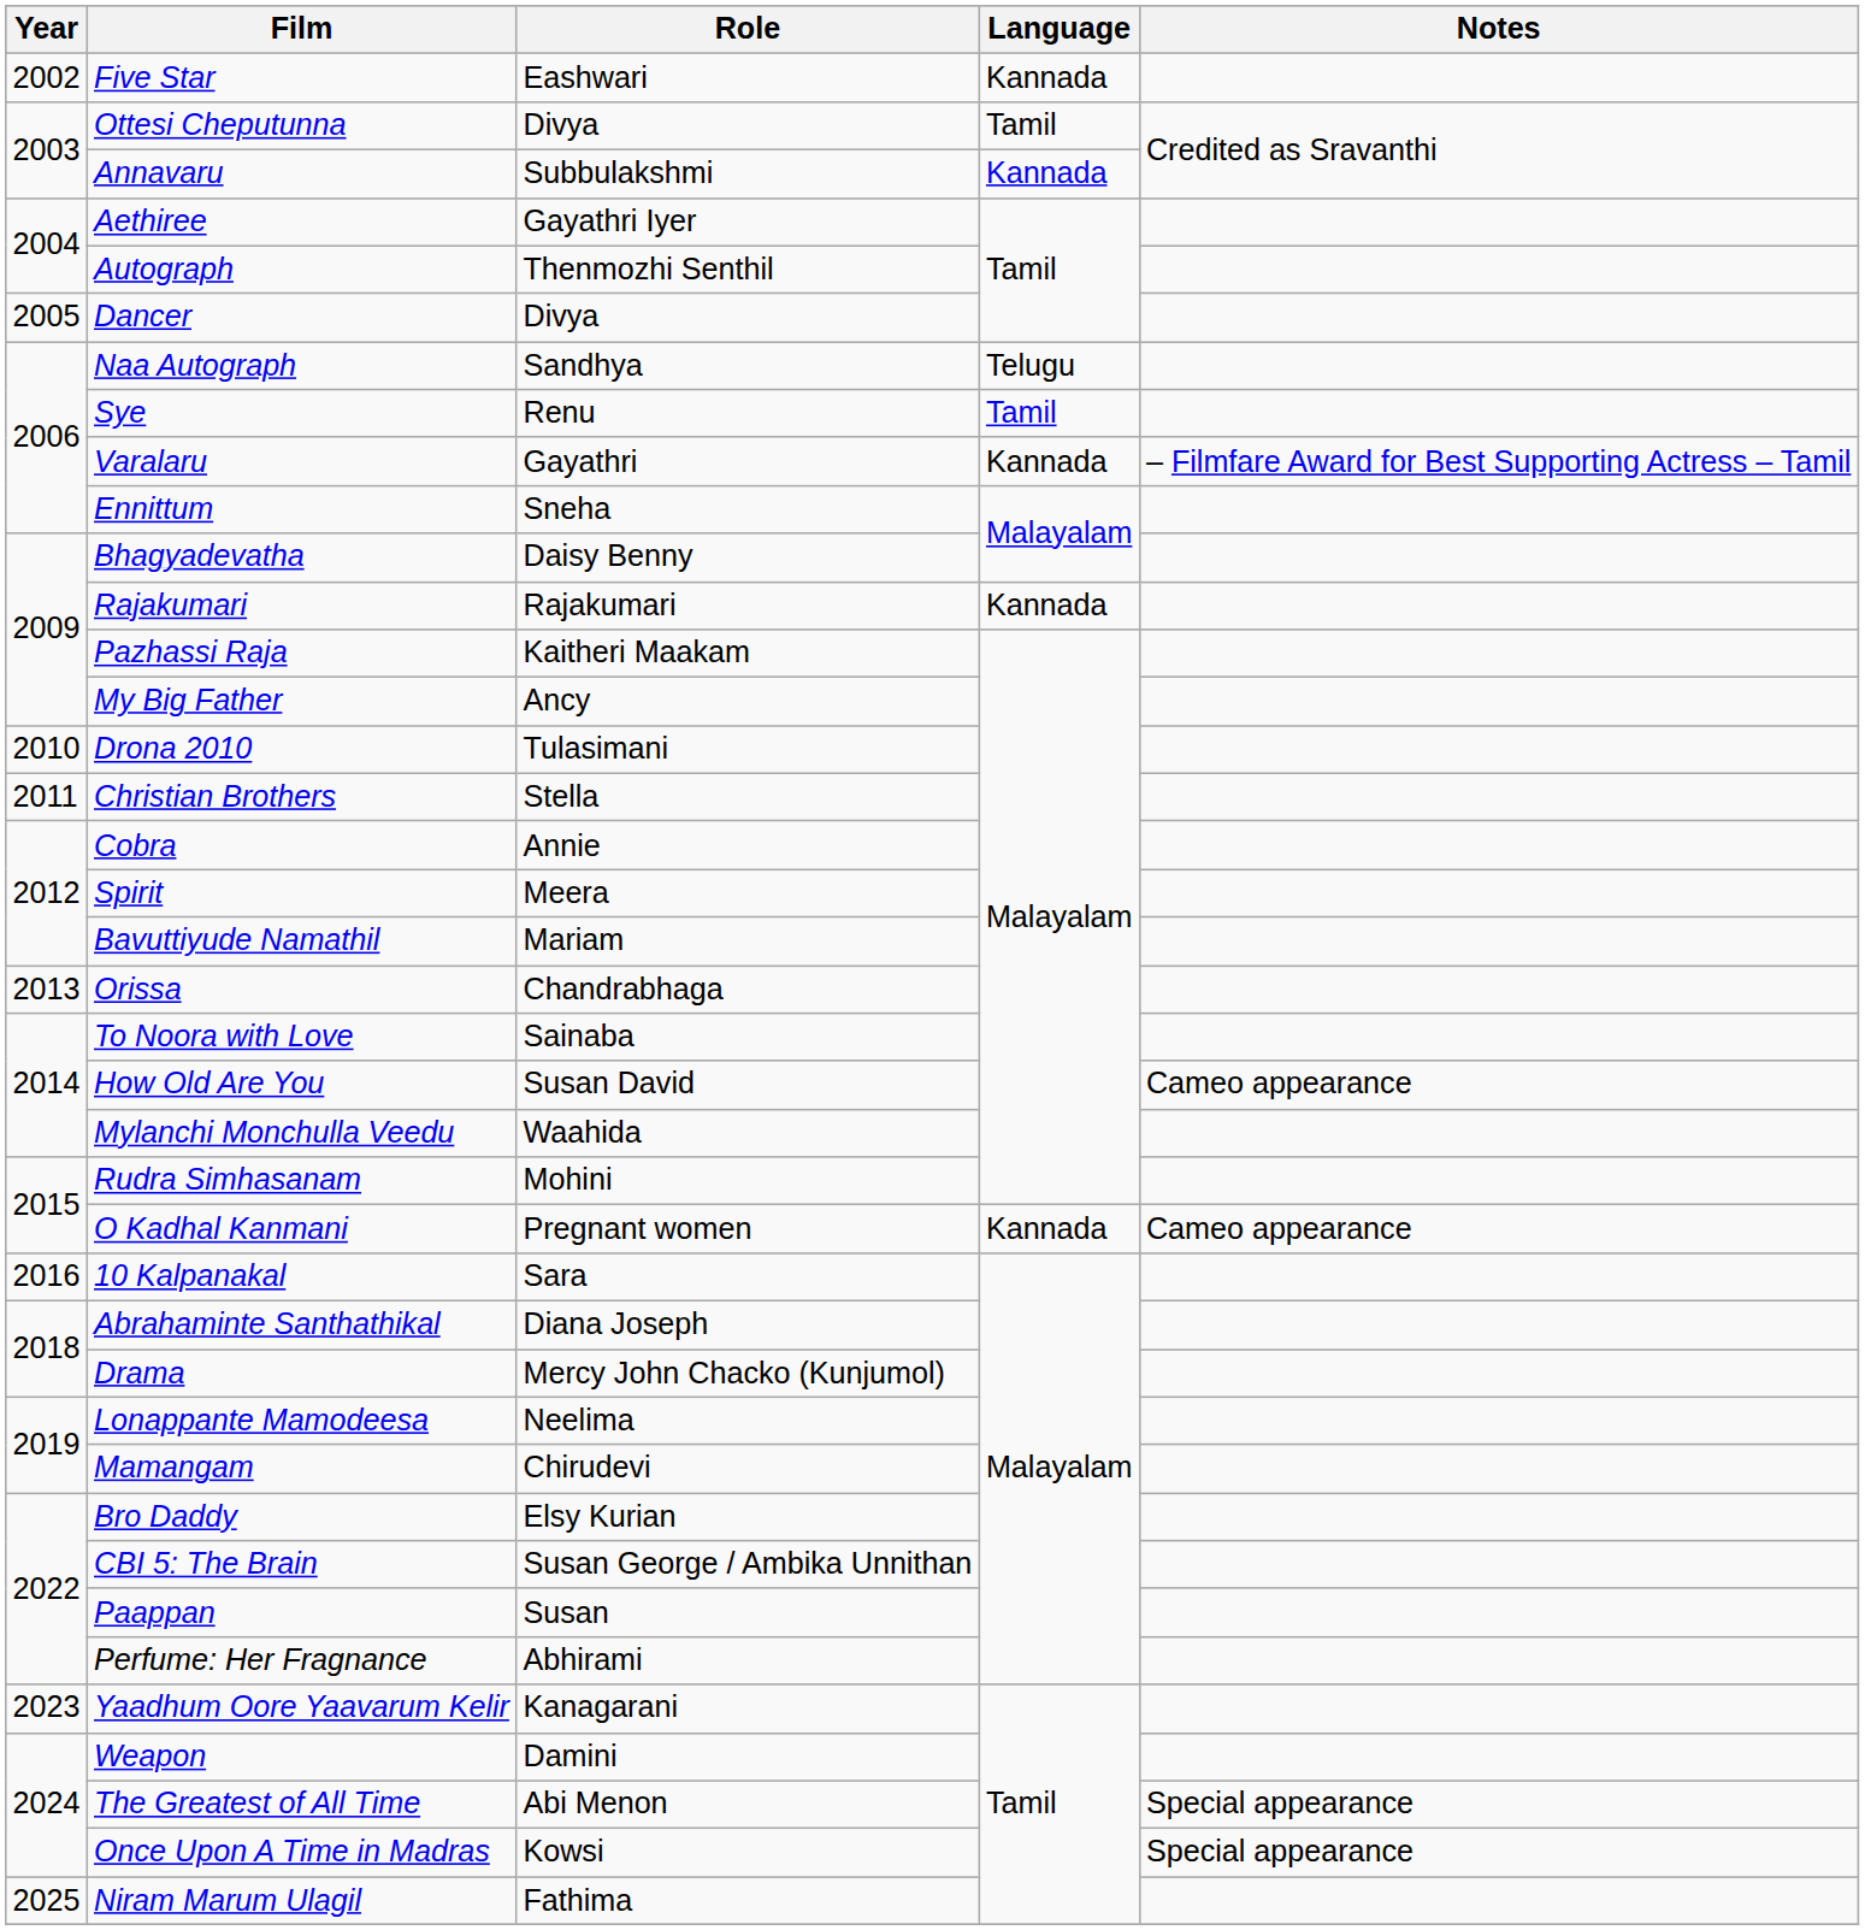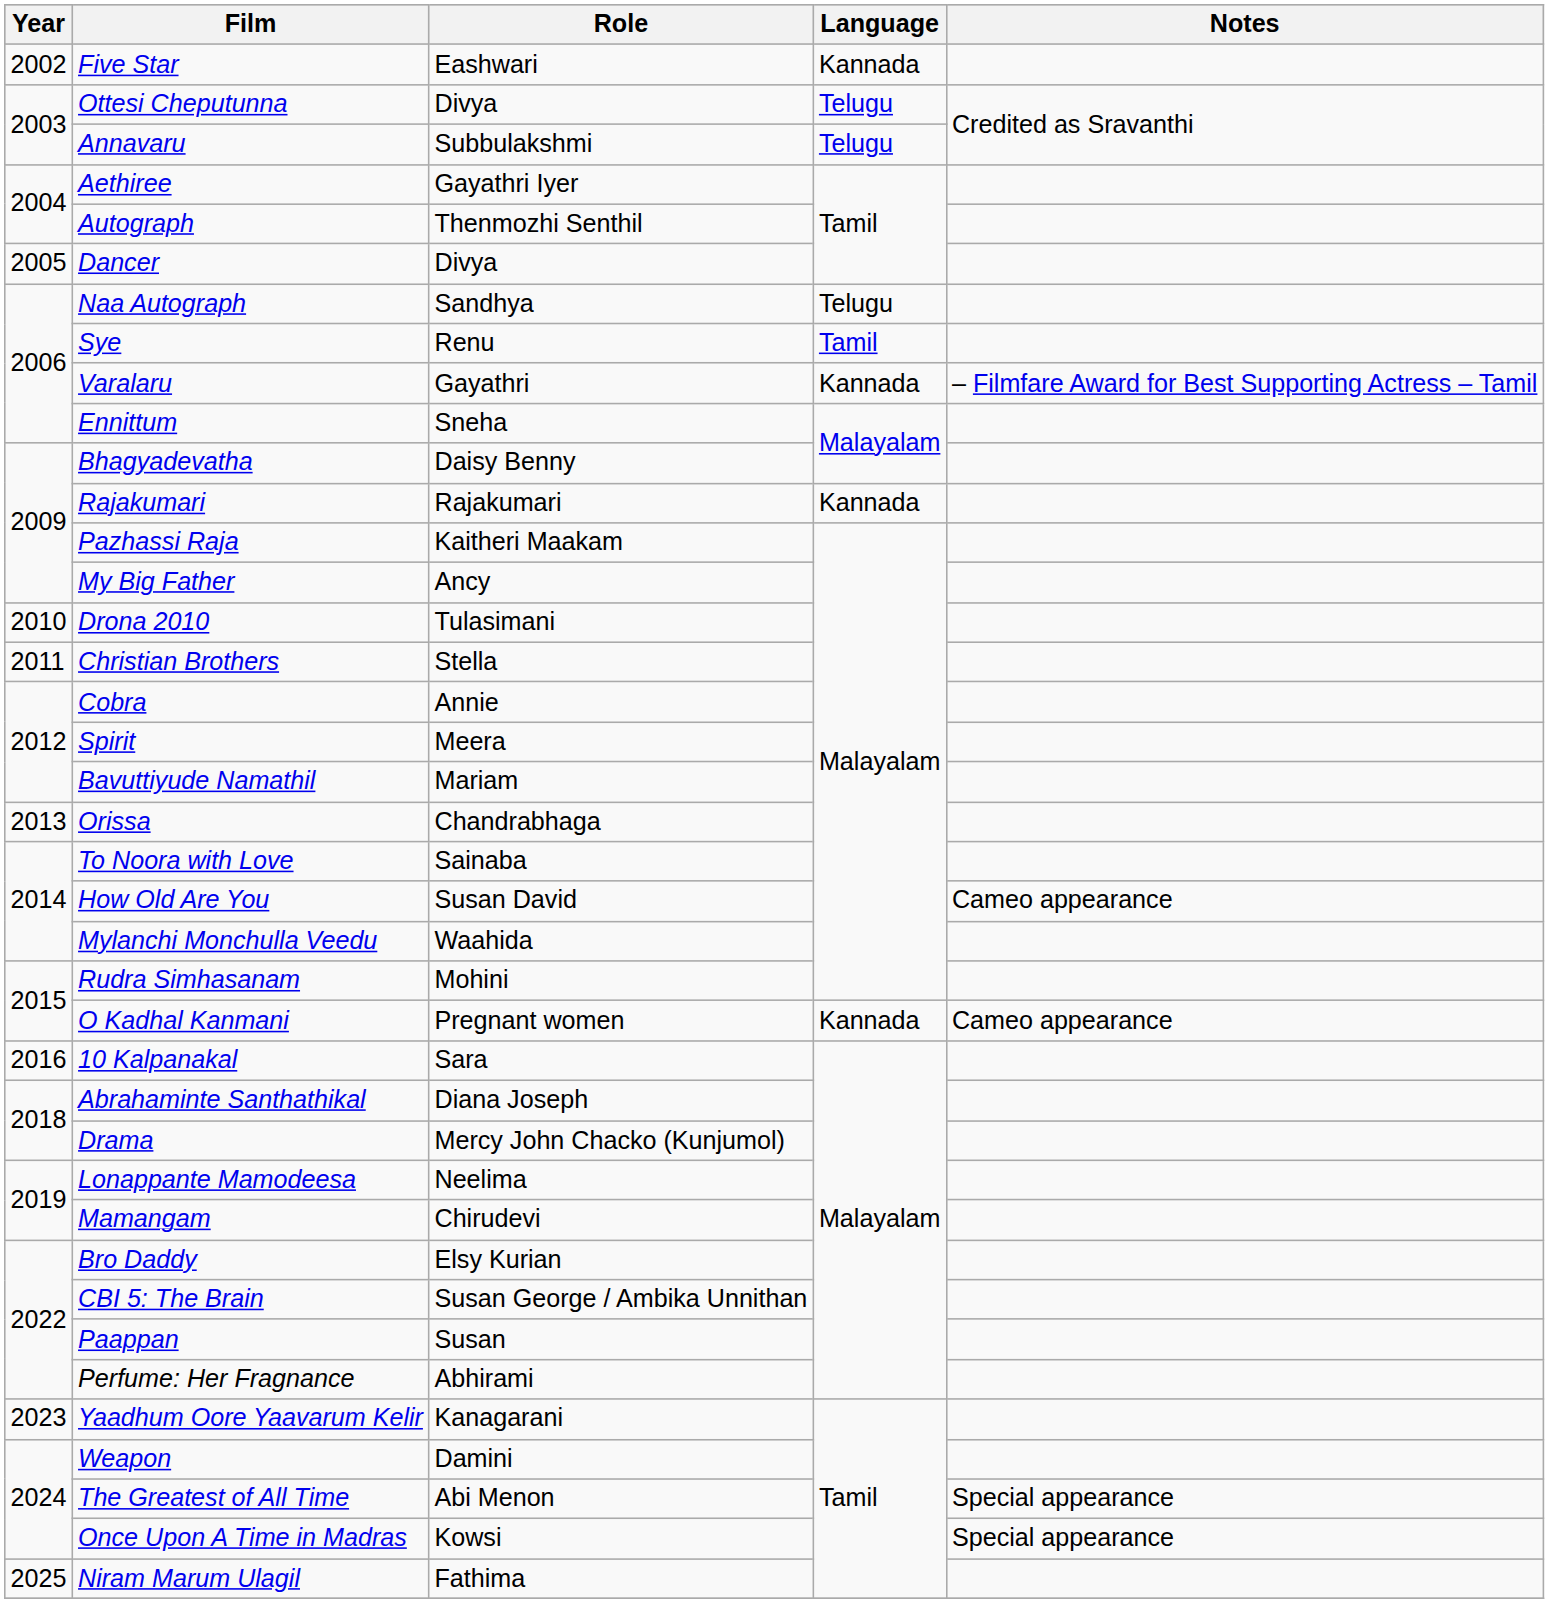Ottesi Cheputunna | Language: Tamil -> Telugu
Annavaru | Language: Kannada -> Telugu
